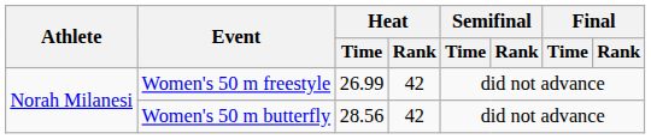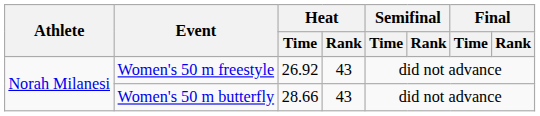Women's 50 m freestyle | Heat / Time: 26.99 -> 26.92
Women's 50 m freestyle | Heat / Rank: 42 -> 43
Women's 50 m butterfly | Heat / Time: 28.56 -> 28.66
Women's 50 m butterfly | Heat / Rank: 42 -> 43
